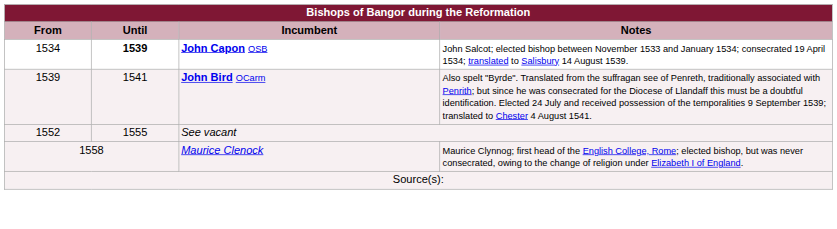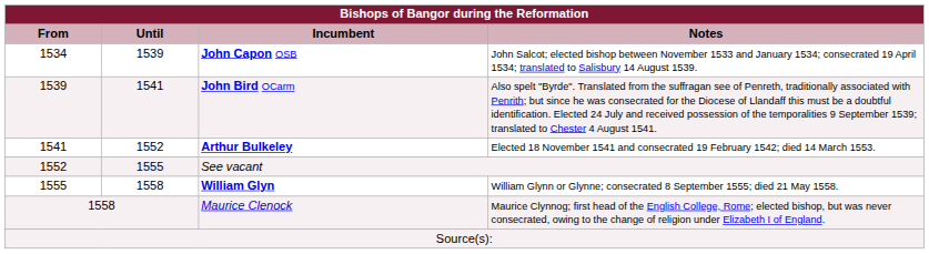John Capon OSB | Until: bold -> normal
+ row: 1541 | 1552 | Arthur Bulkeley | Elected 18 November 1541 and consecrated 19 February 1542; died 14 March 1553.
+ row: 1555 | 1558 | William Glyn | William Glynn or Glynne; consecrated 8 September 1555; died 21 May 1558.
